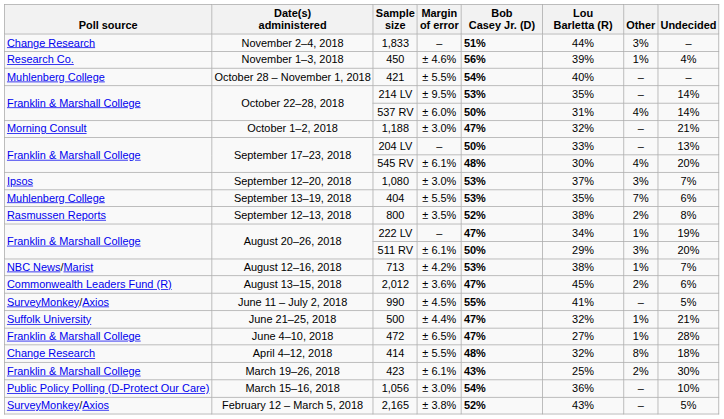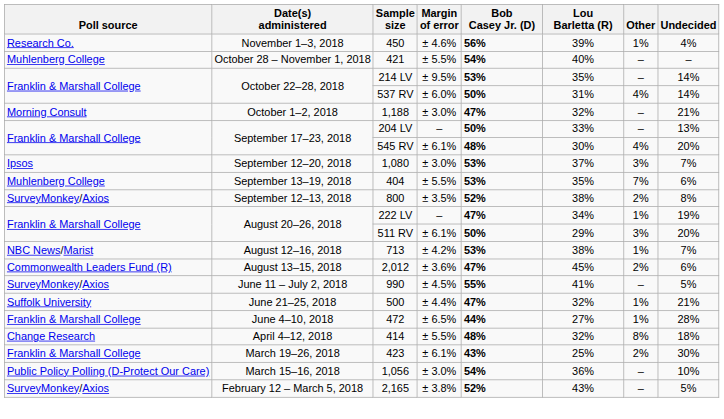- row: Change Research | November 2–4, 2018 | 1,833 | – | 51% | 44% | 3% | –
800 | Poll source: Rasmussen Reports -> SurveyMonkey/Axios
472 | Bob Casey Jr. (D): 47% -> 44%
